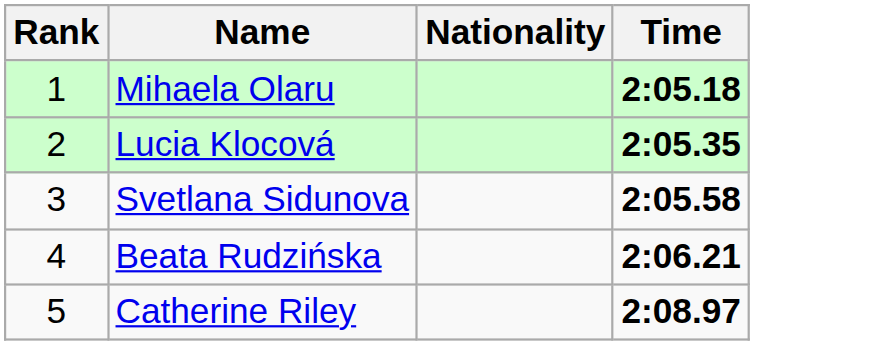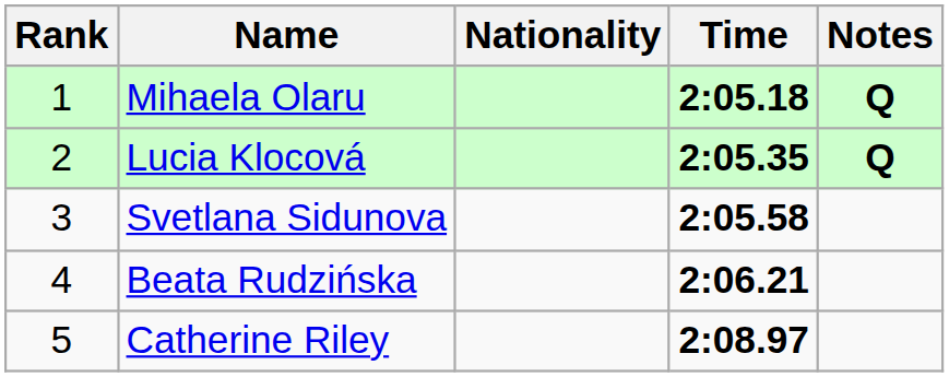+ column: Notes | Q | Q
